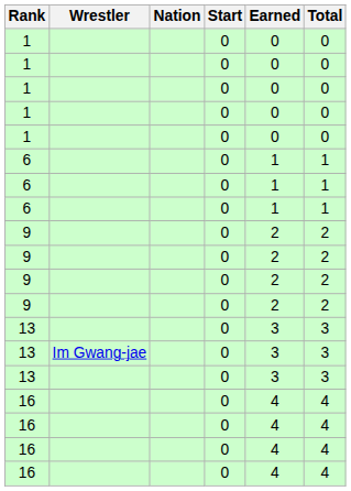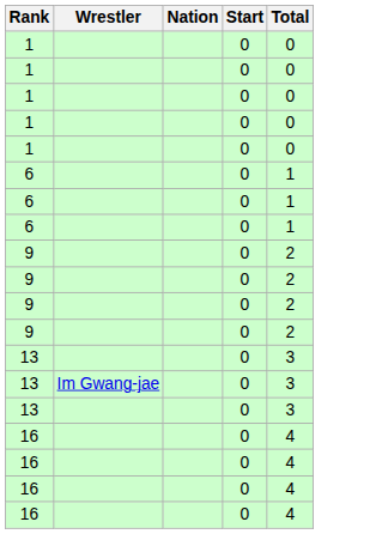- column: Earned | 0 | 0 | 0 | 0 | 0 | 1 | 1 | 1 | 2 | 2 | 2 | 2 | 3 | 3 | 3 | 4 | 4 | 4 | 4
